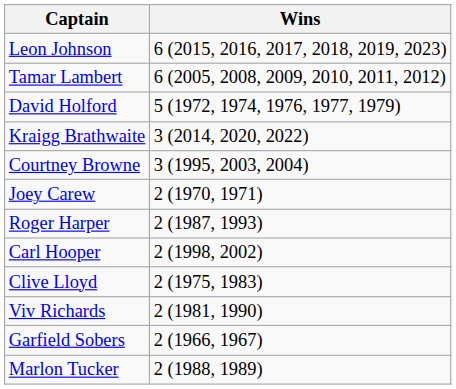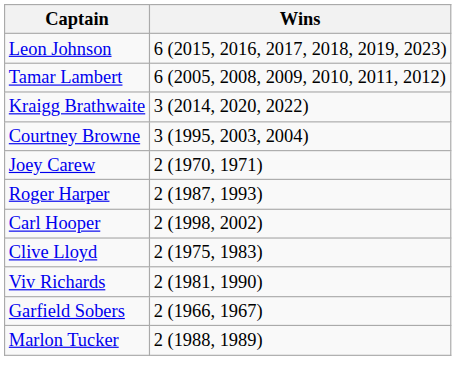- row: David Holford | 5 (1972, 1974, 1976, 1977, 1979)
